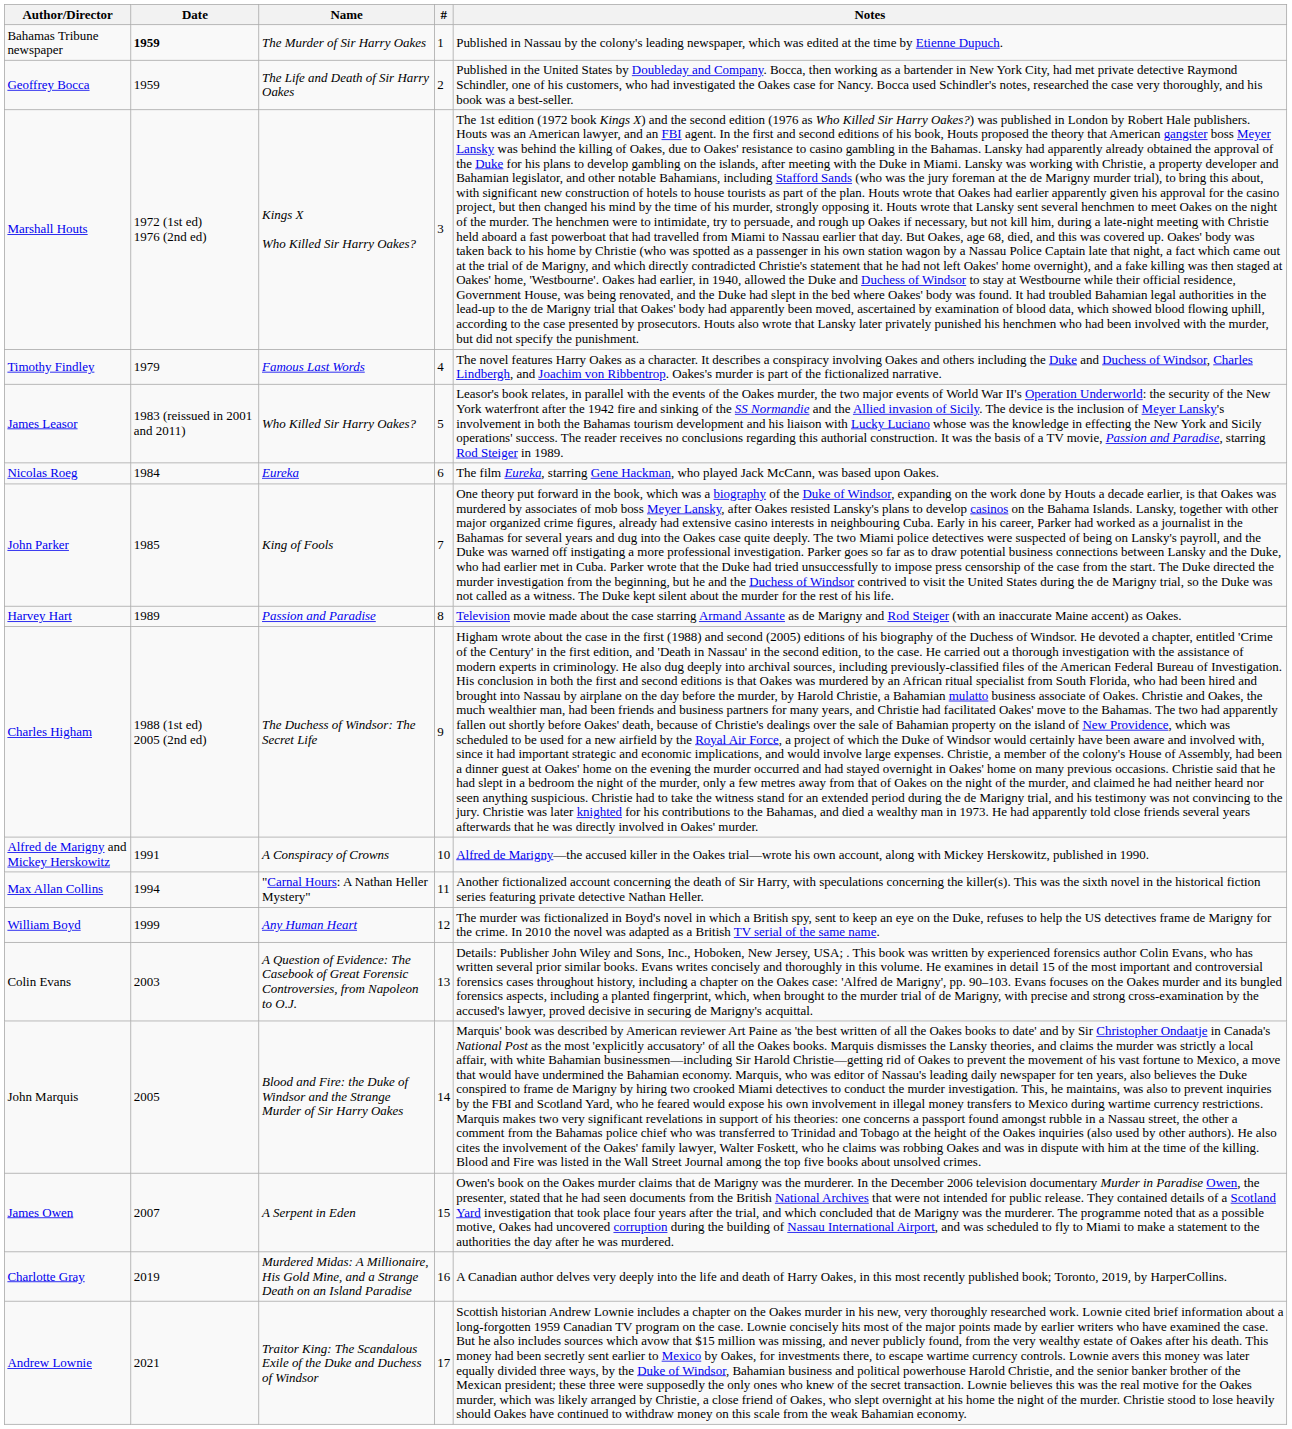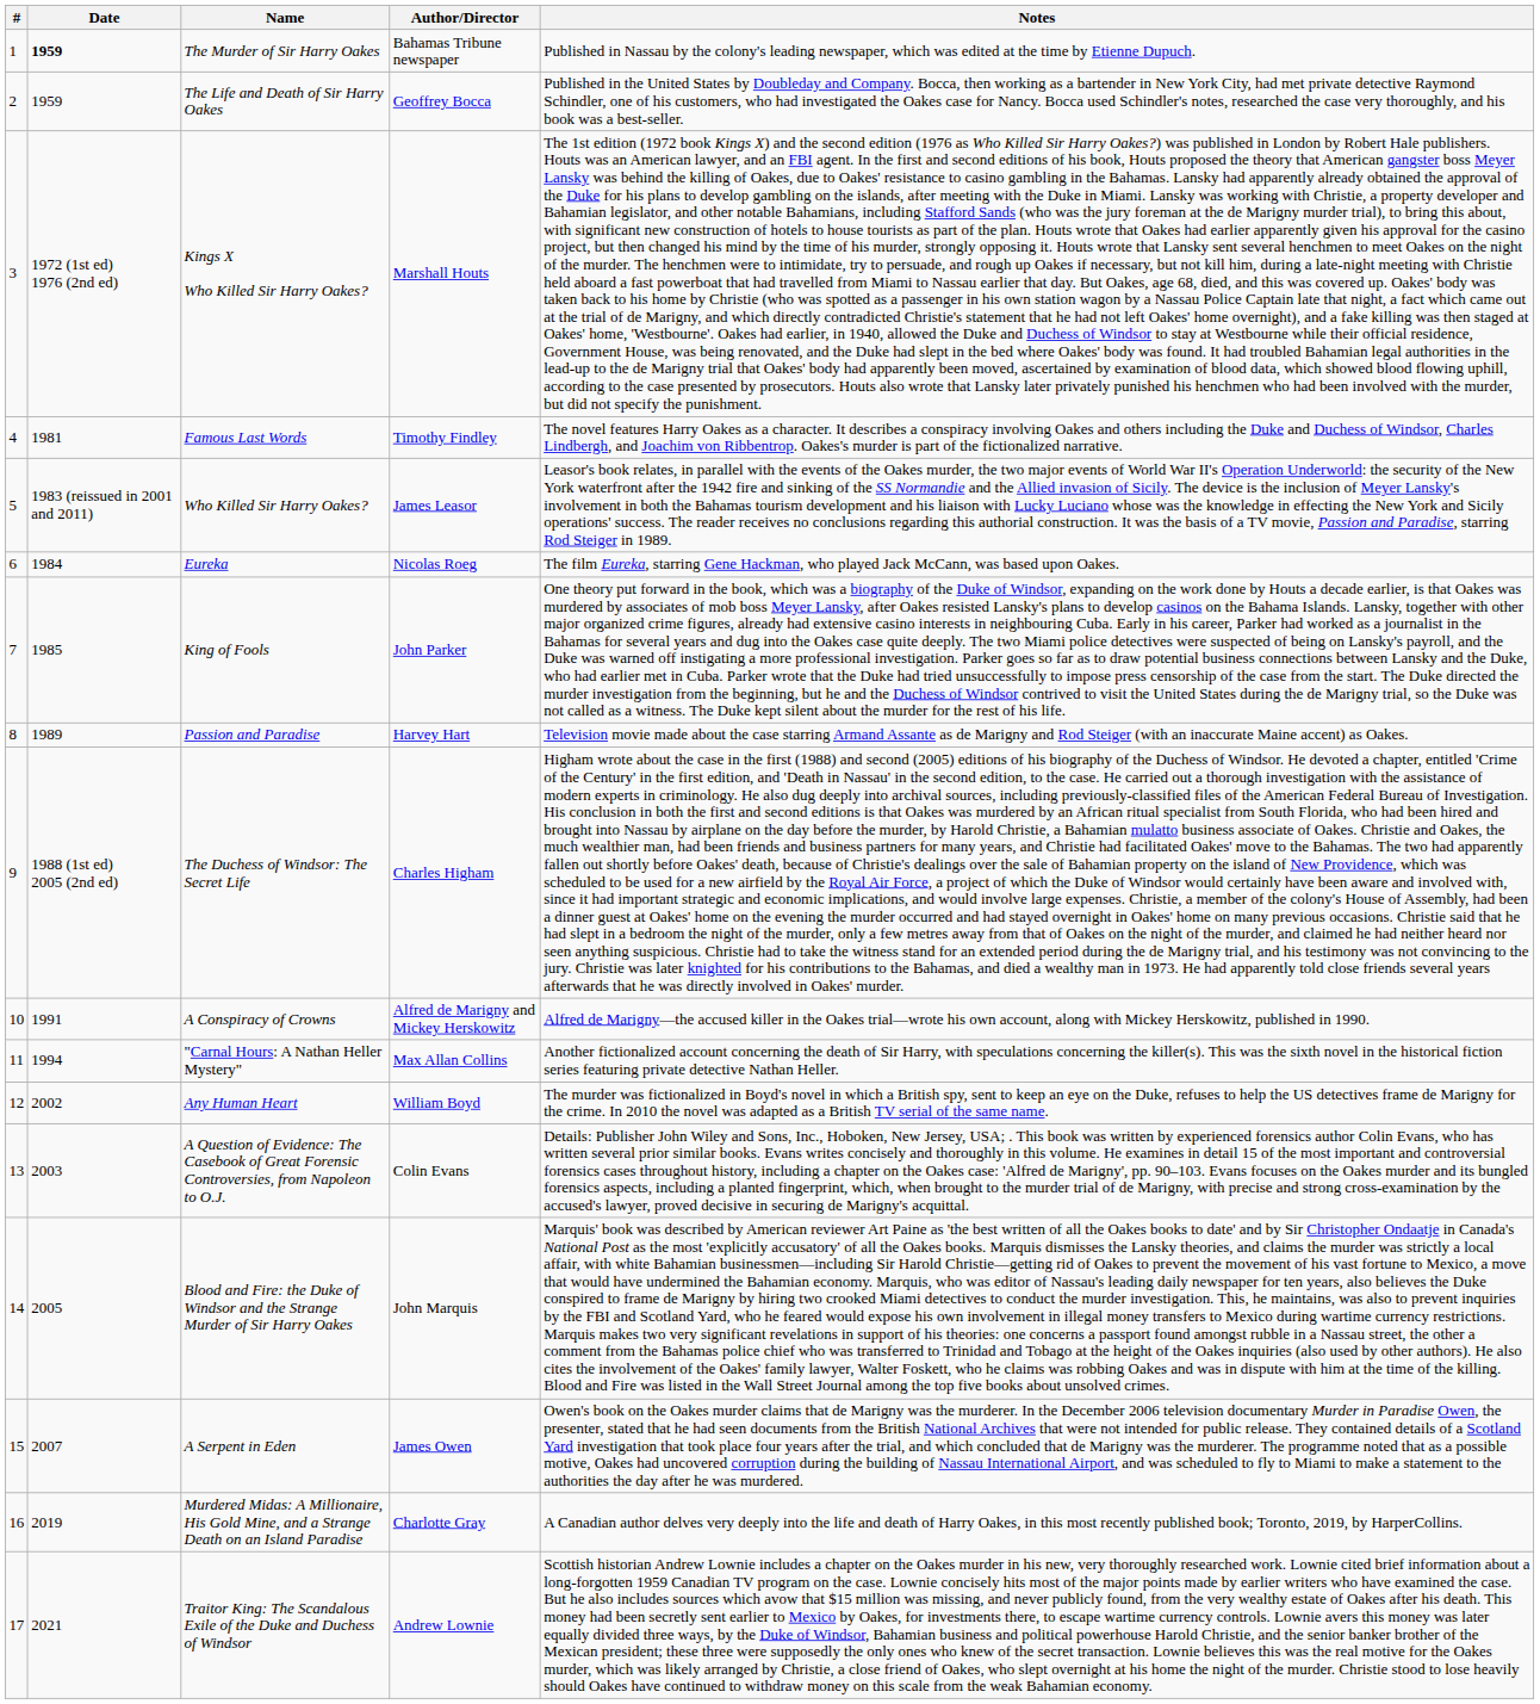columns swapped: # <-> Author/Director
Famous Last Words | Date: 1979 -> 1981
Any Human Heart | Date: 1999 -> 2002
